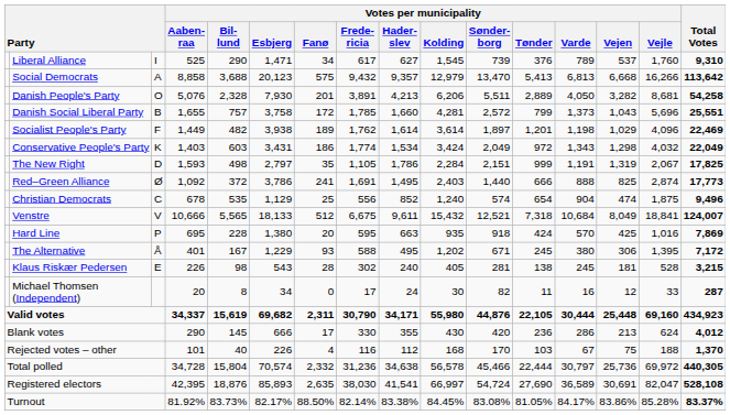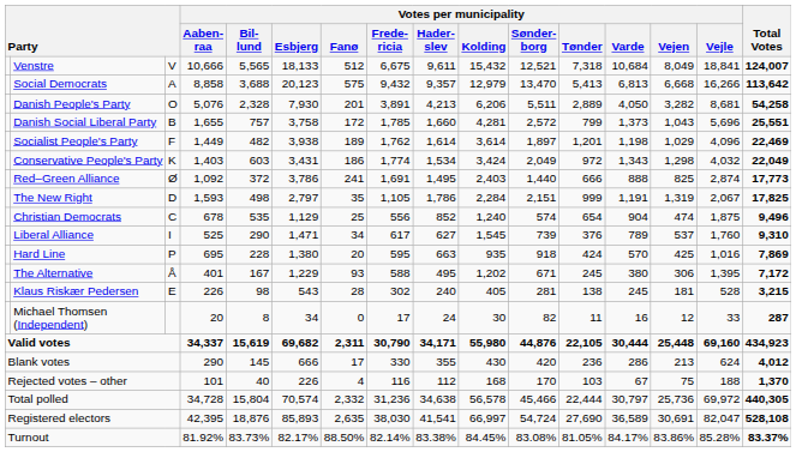rows swapped: Venstre <-> Liberal Alliance
rows swapped: The New Right <-> Red–Green Alliance
